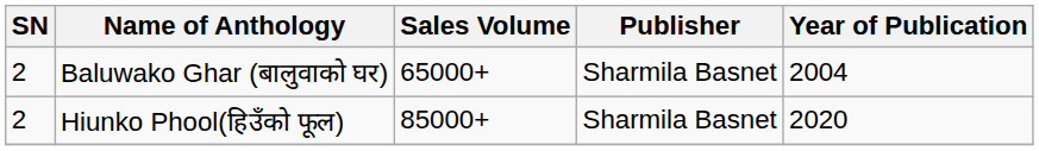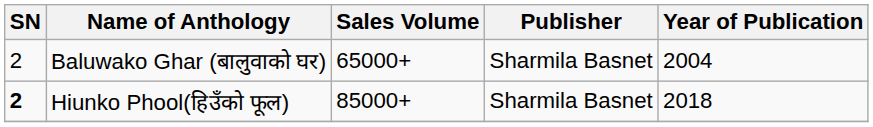Hiunko Phool(हिउँको फूल) | SN: normal -> bold
Hiunko Phool(हिउँको फूल) | Year of Publication: 2020 -> 2018
